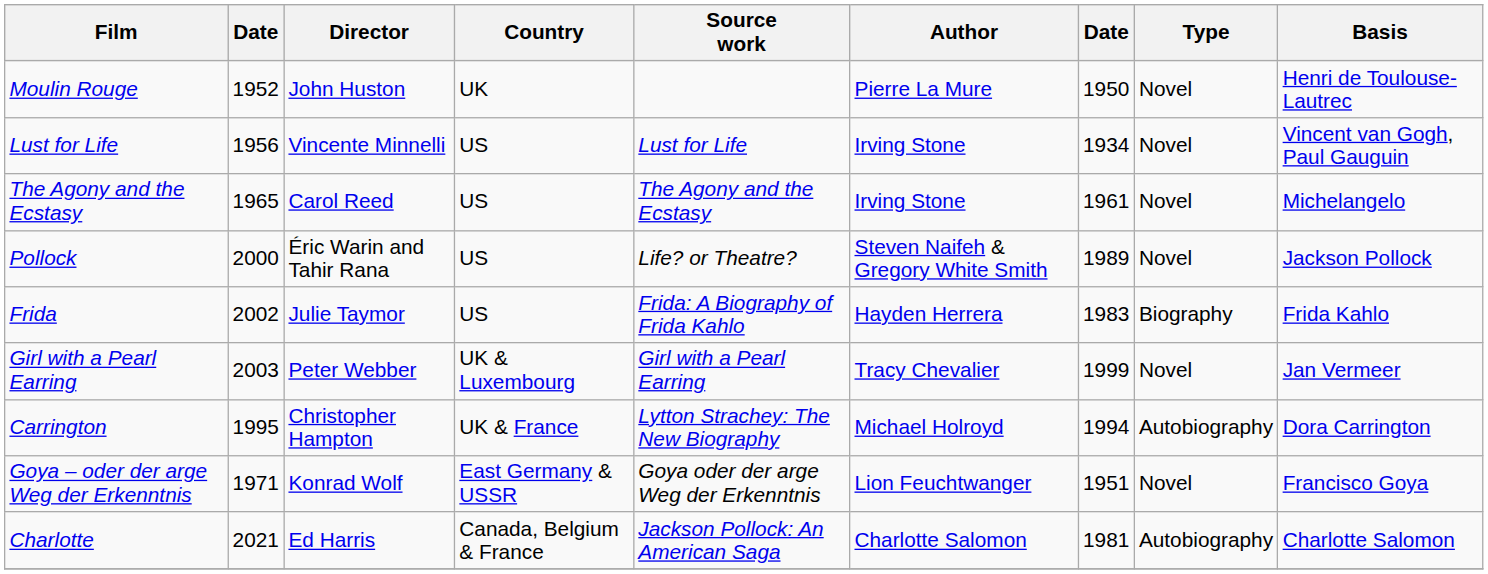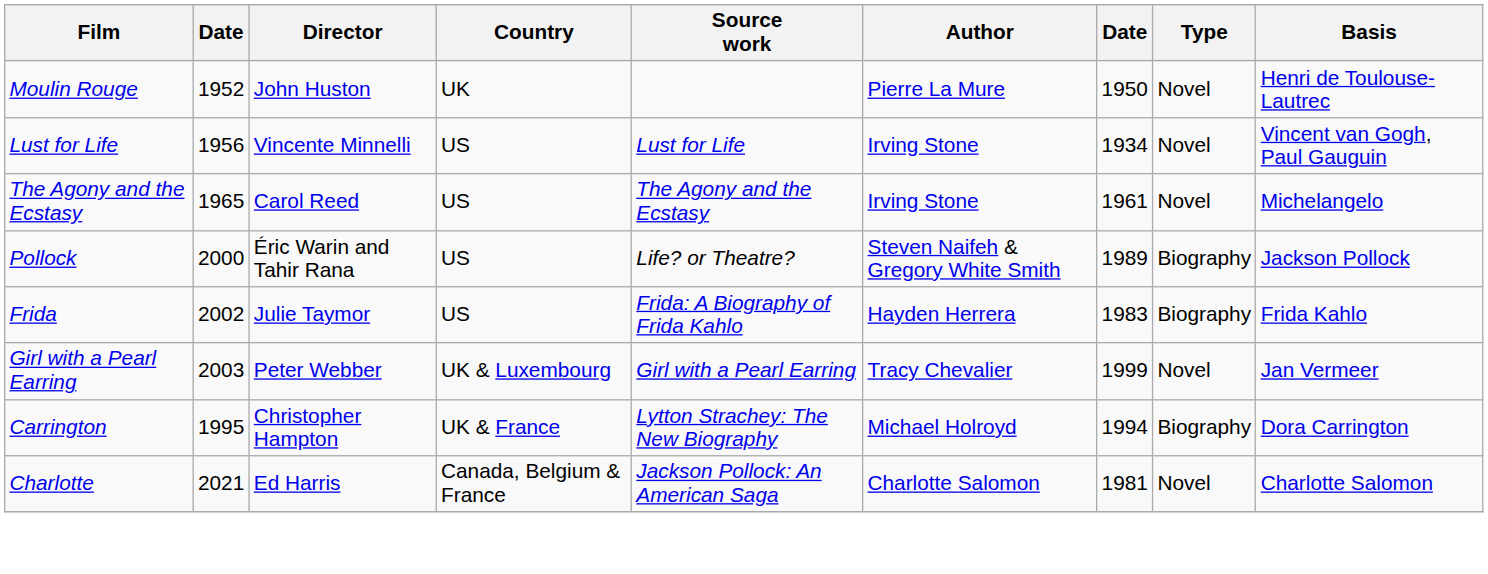Pollock | Type: Novel -> Biography
Carrington | Type: Autobiography -> Biography
- row: Goya – oder der arge Weg der Erkenntnis | 1971 | Konrad Wolf | East Germany & USSR | Goya oder der arge Weg der Erkenntnis | Lion Feuchtwanger | 1951 | Novel | Francisco Goya
Charlotte | Type: Autobiography -> Novel
